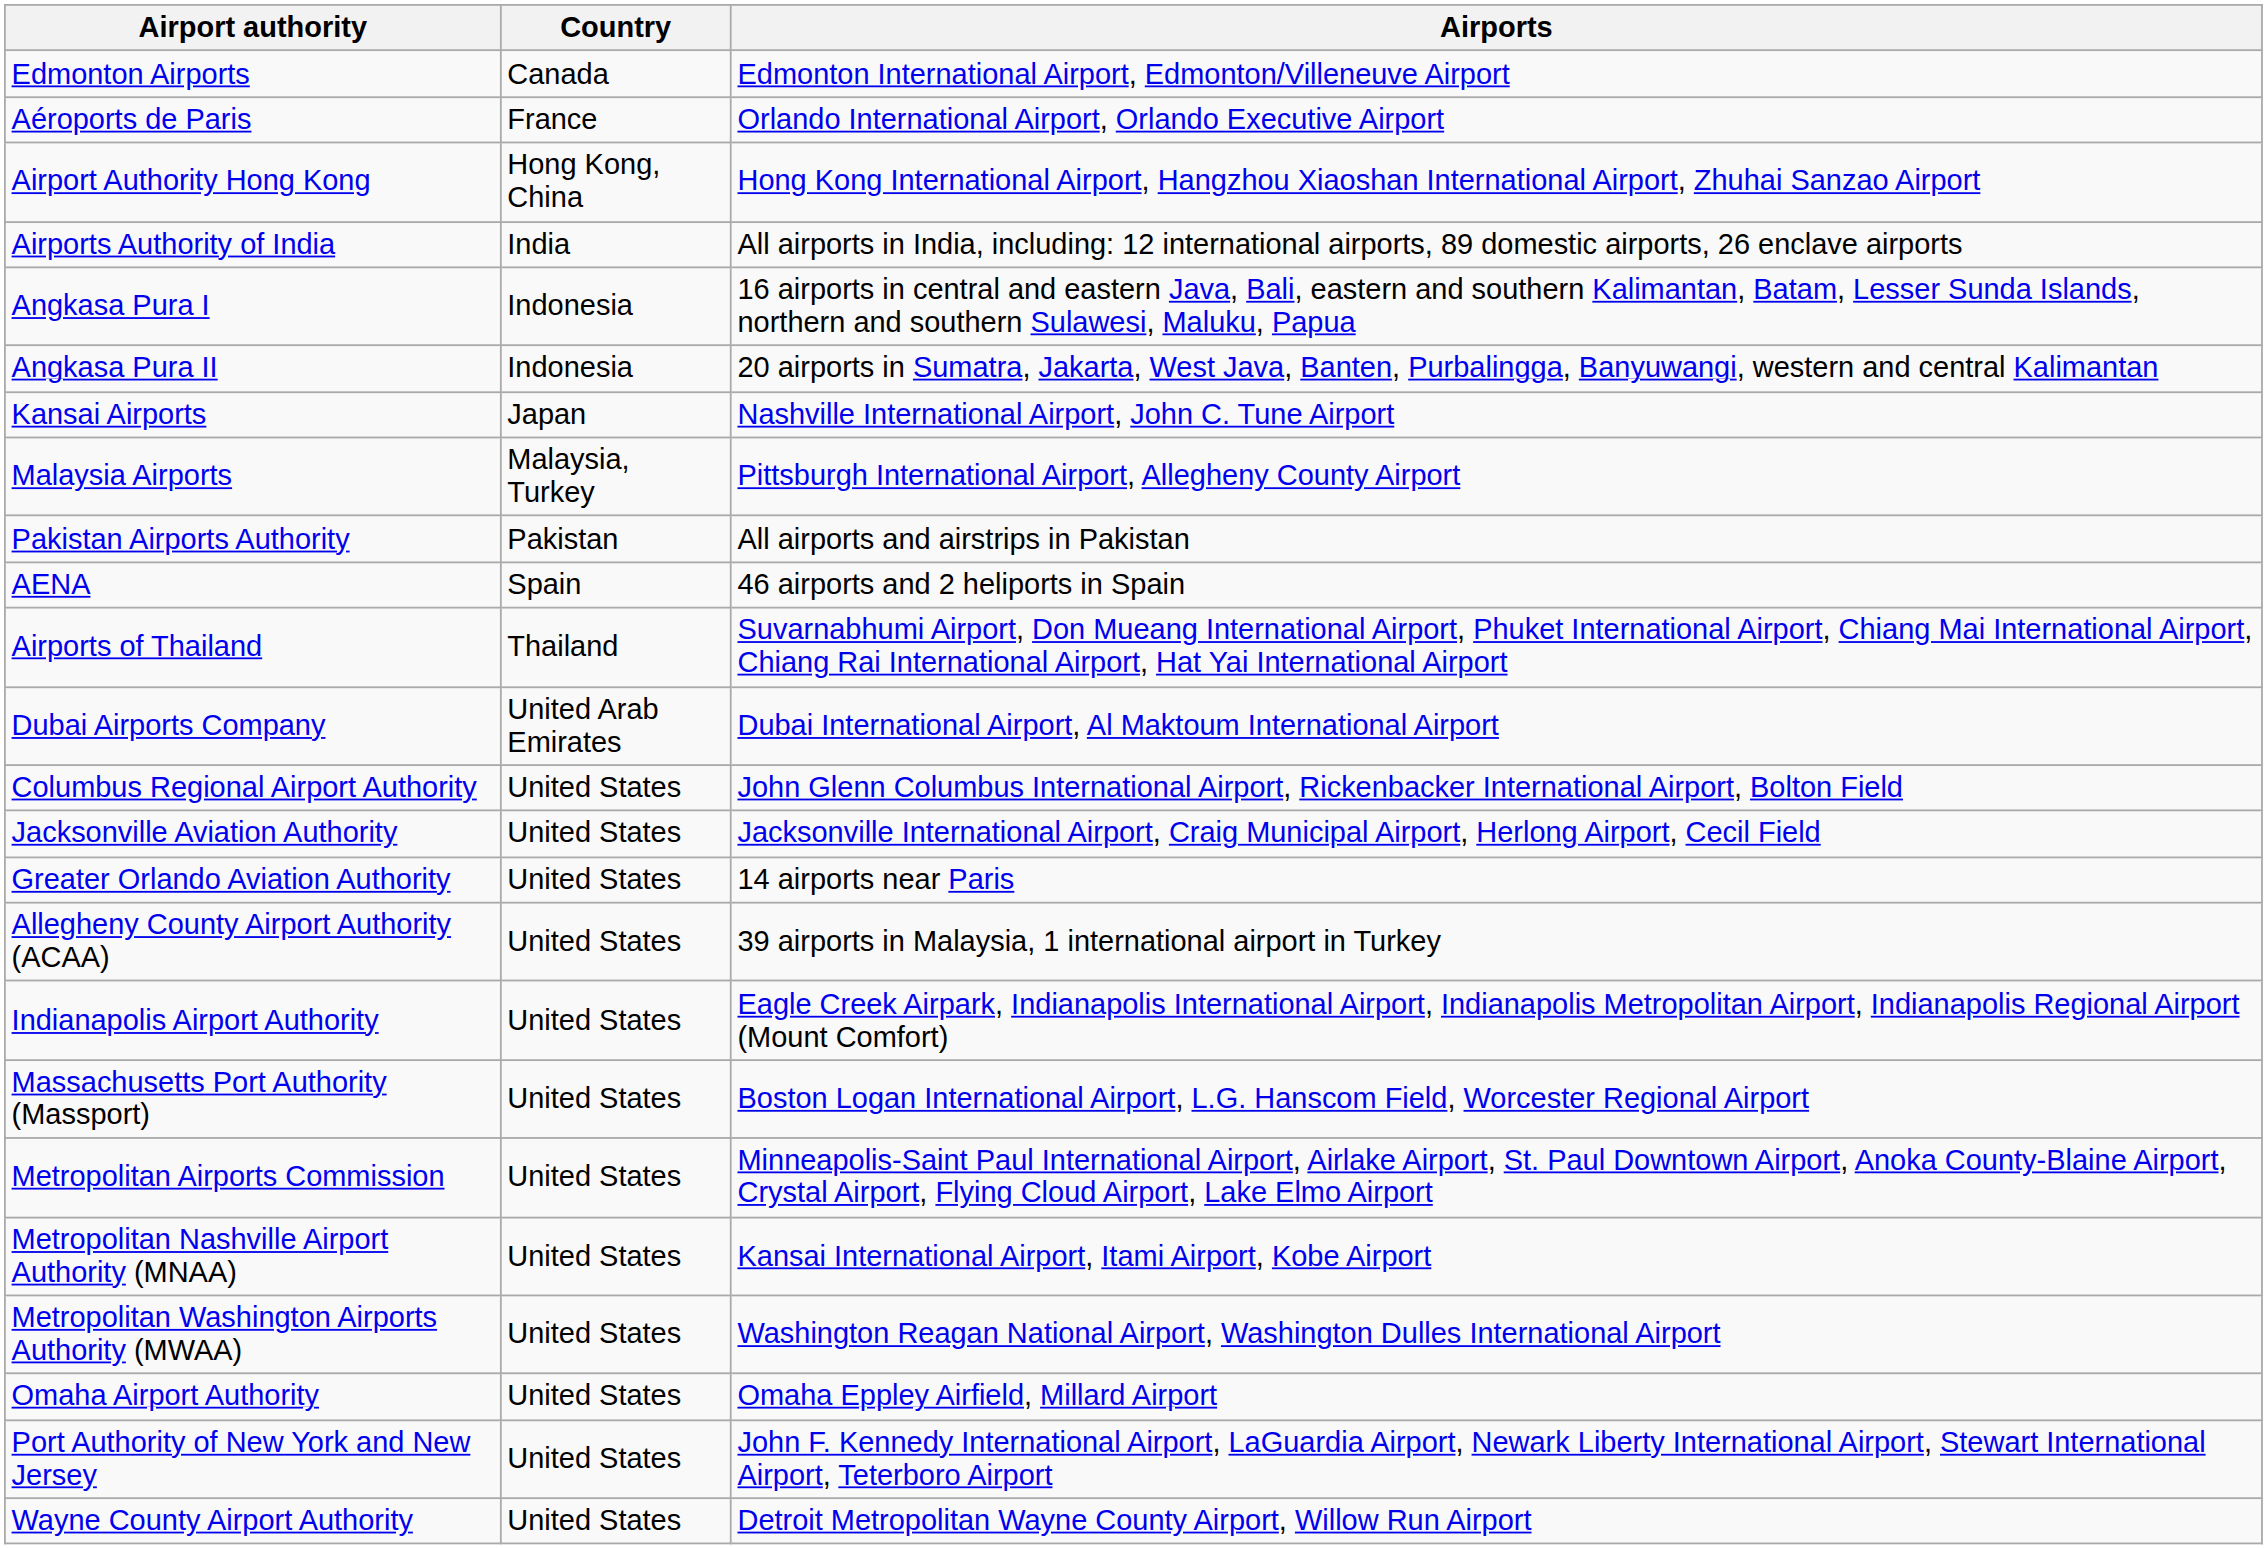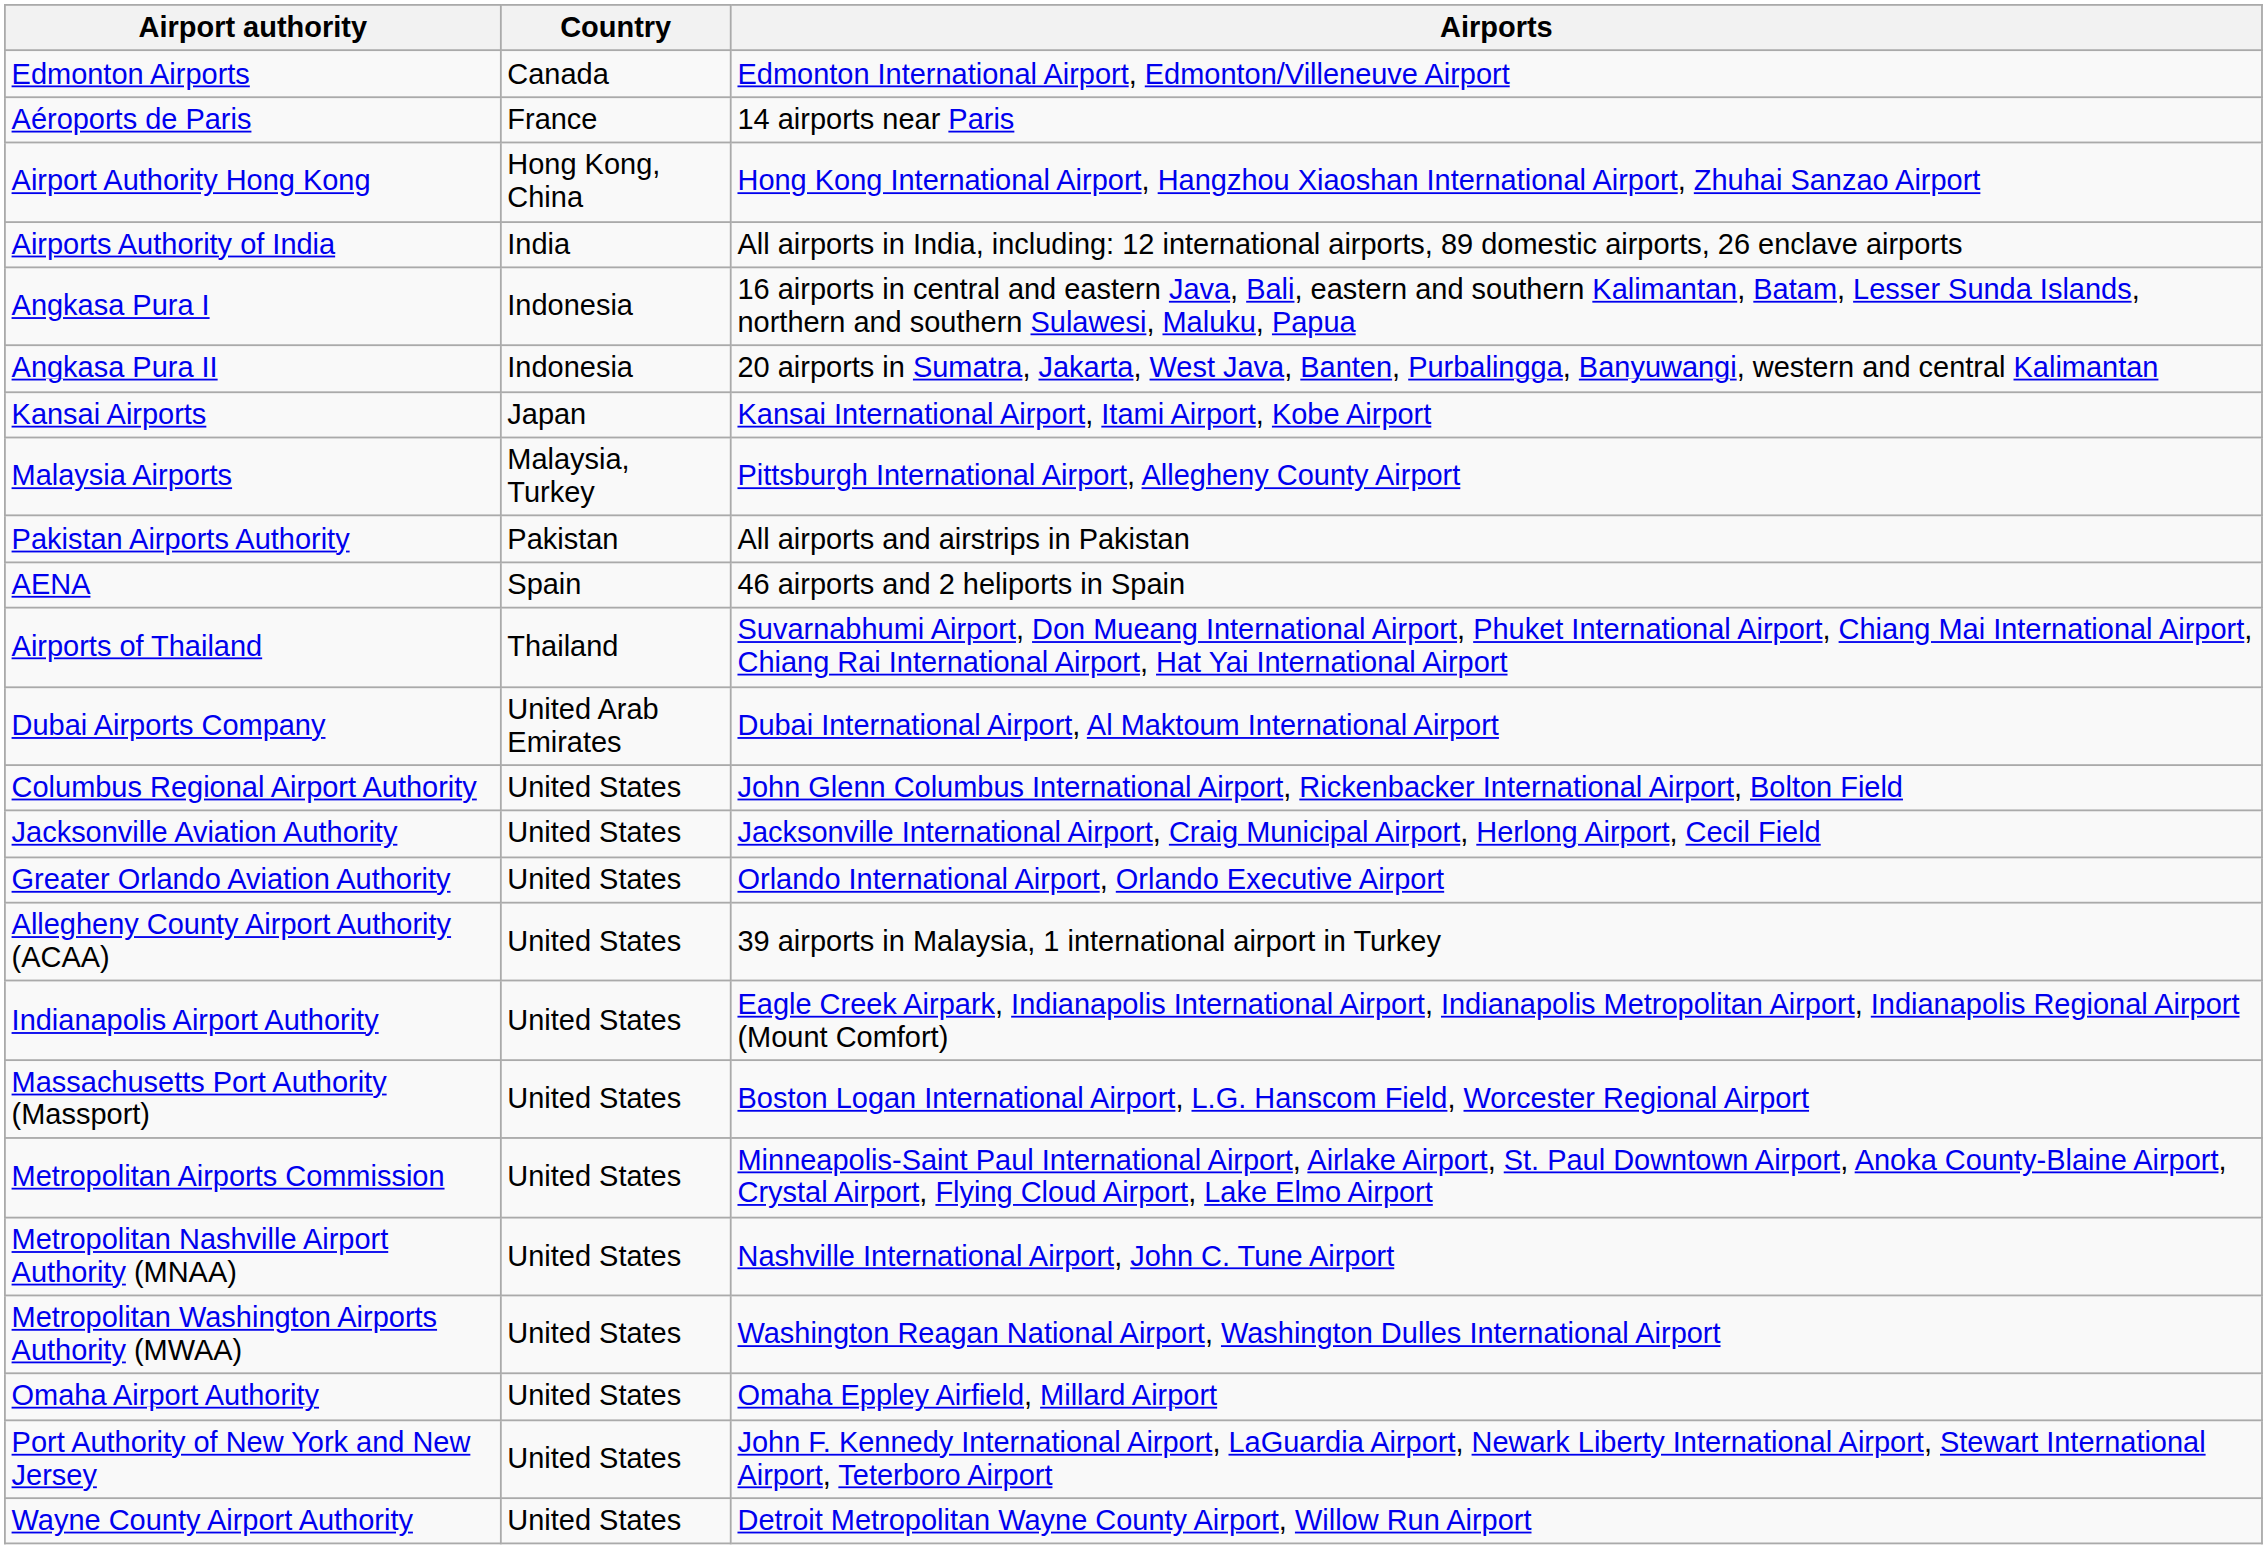Aéroports de Paris | Airports: Orlando International Airport, Orlando Executive Airport -> 14 airports near Paris
Kansai Airports | Airports: Nashville International Airport, John C. Tune Airport -> Kansai International Airport, Itami Airport, Kobe Airport
Greater Orlando Aviation Authority | Airports: 14 airports near Paris -> Orlando International Airport, Orlando Executive Airport
Metropolitan Nashville Airport Authority (MNAA) | Airports: Kansai International Airport, Itami Airport, Kobe Airport -> Nashville International Airport, John C. Tune Airport
